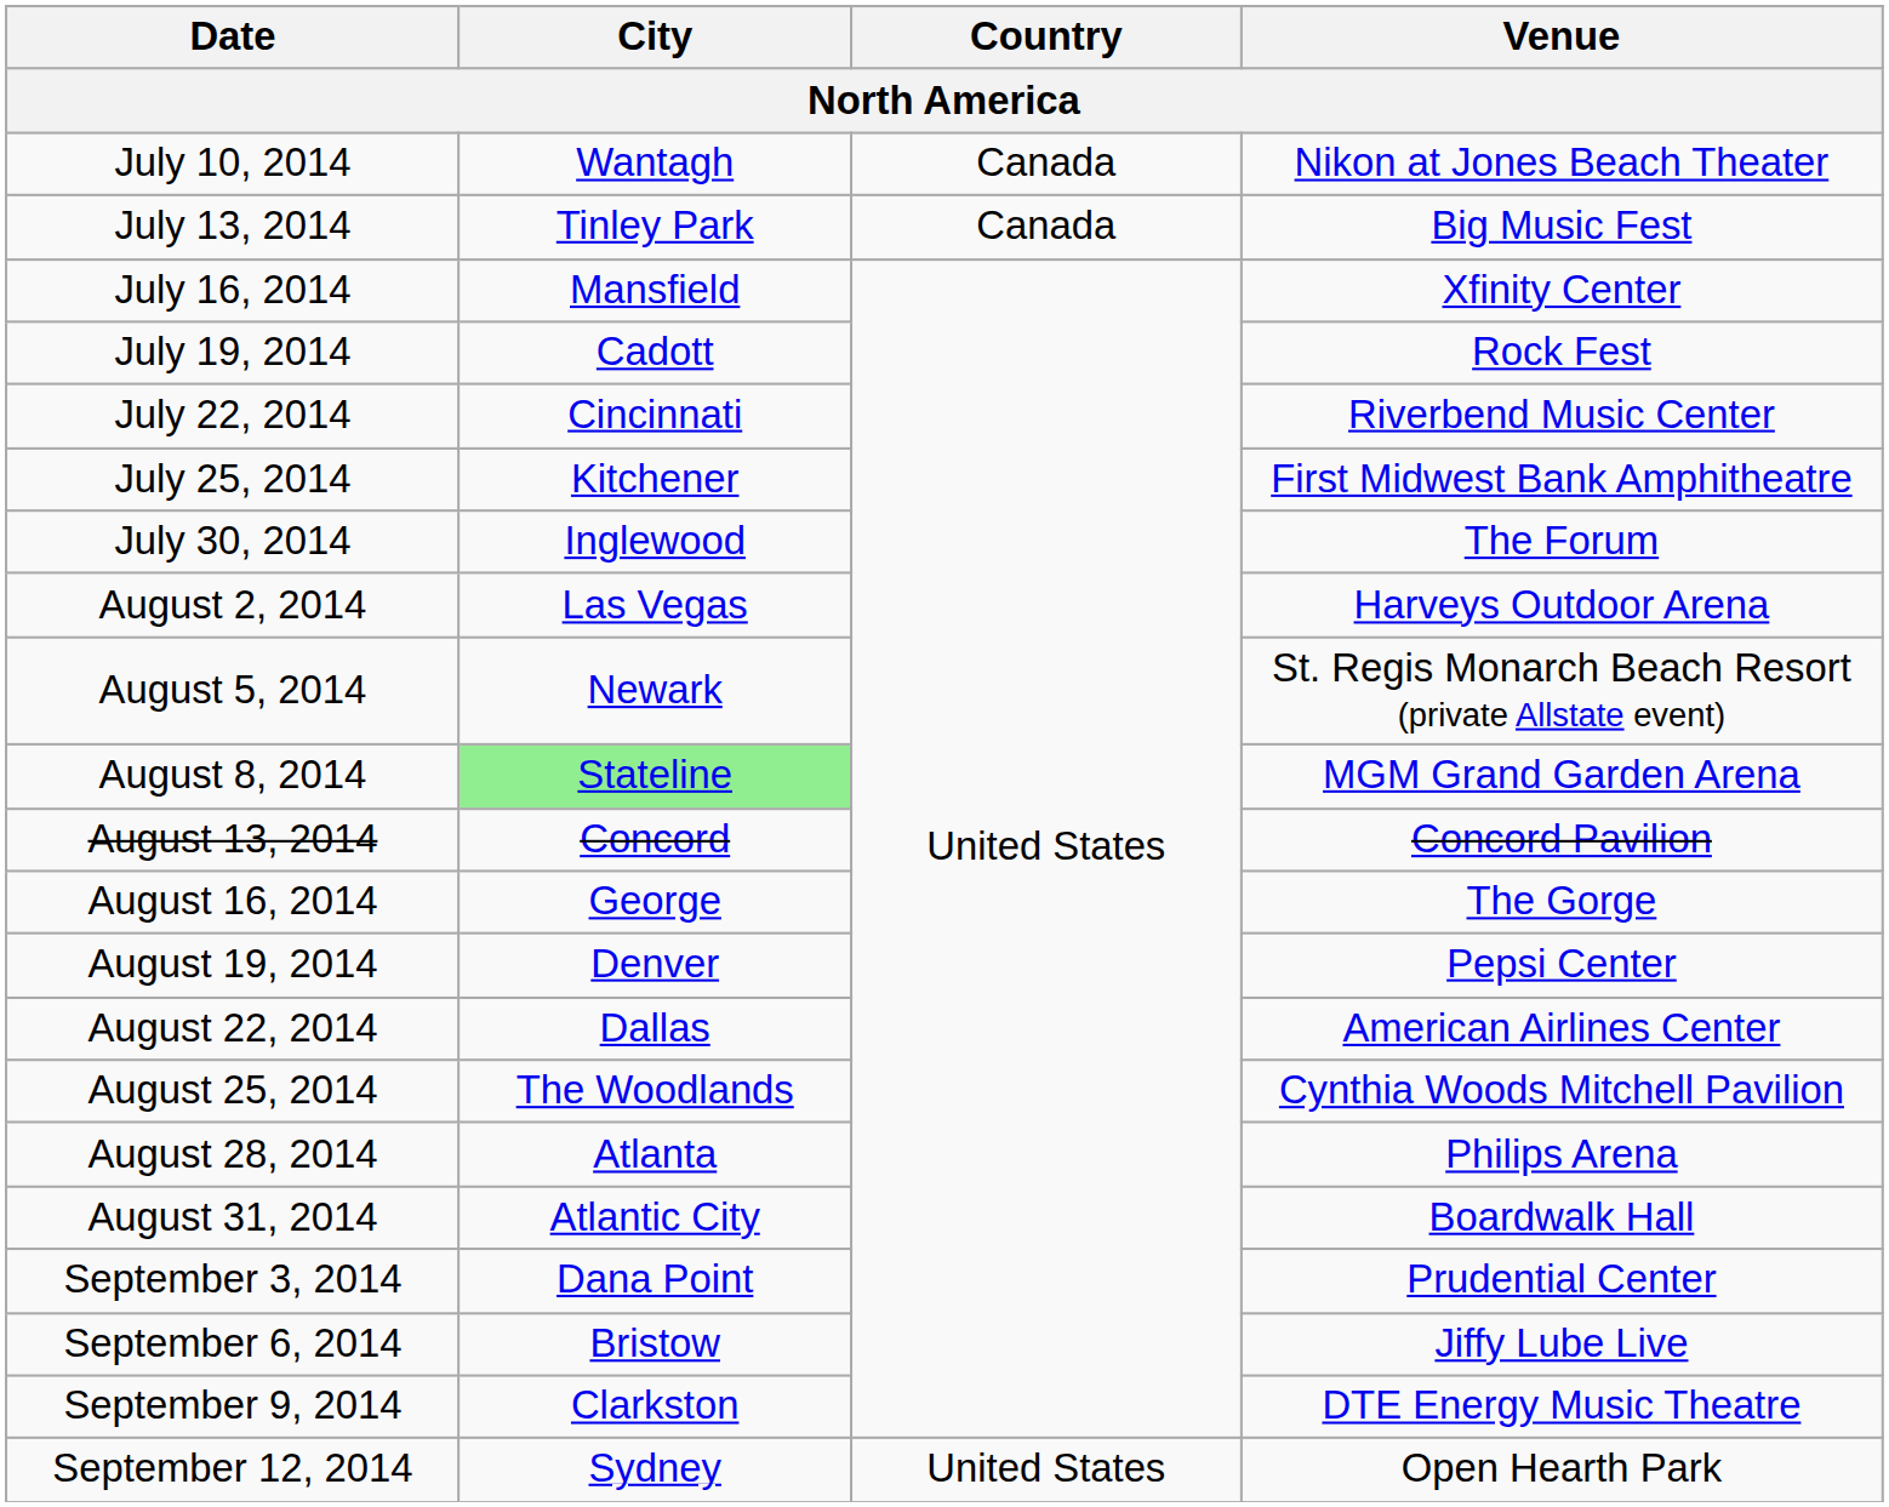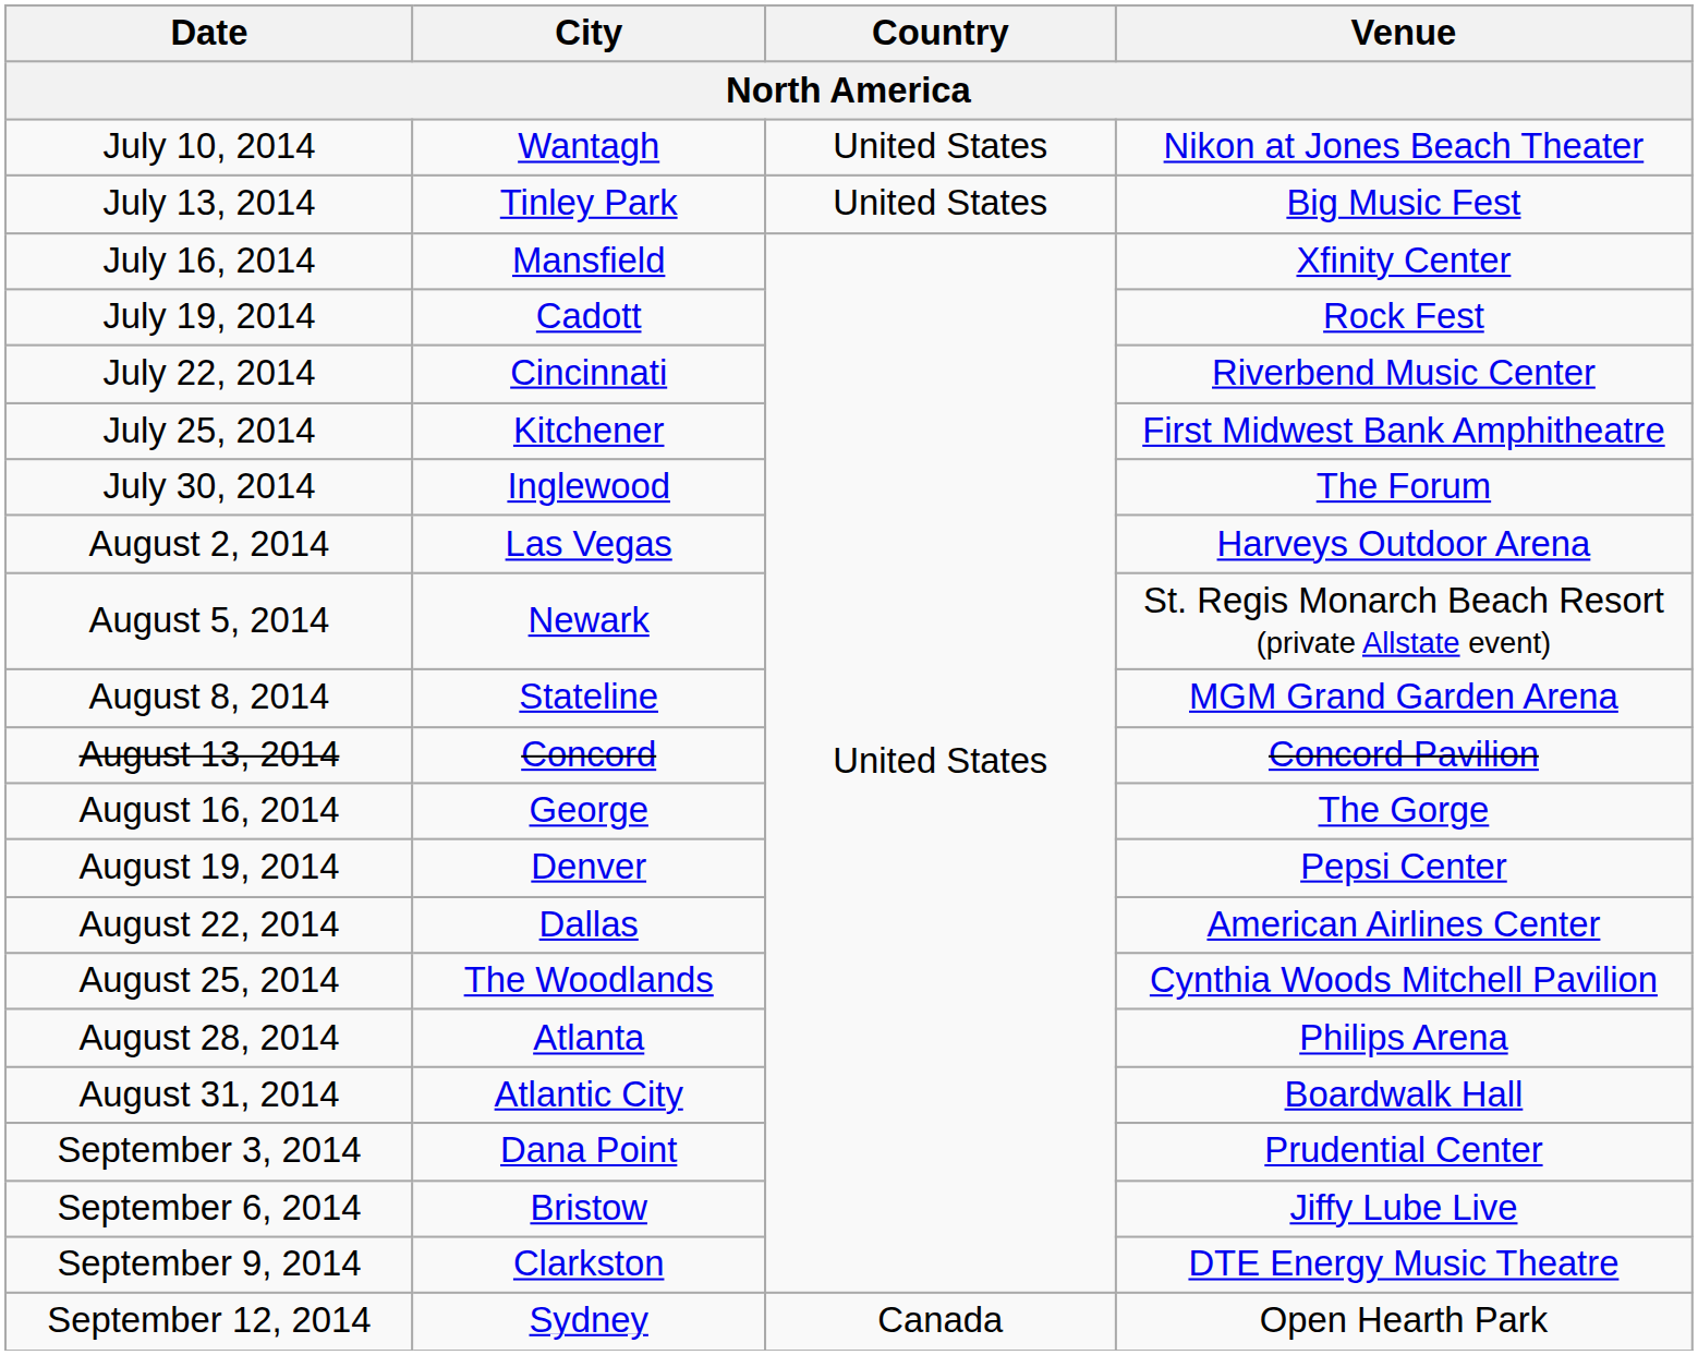July 10, 2014 | Country: Canada -> United States
July 13, 2014 | Country: Canada -> United States
August 8, 2014 | City: lightgreen background -> no background
September 12, 2014 | Country: United States -> Canada
